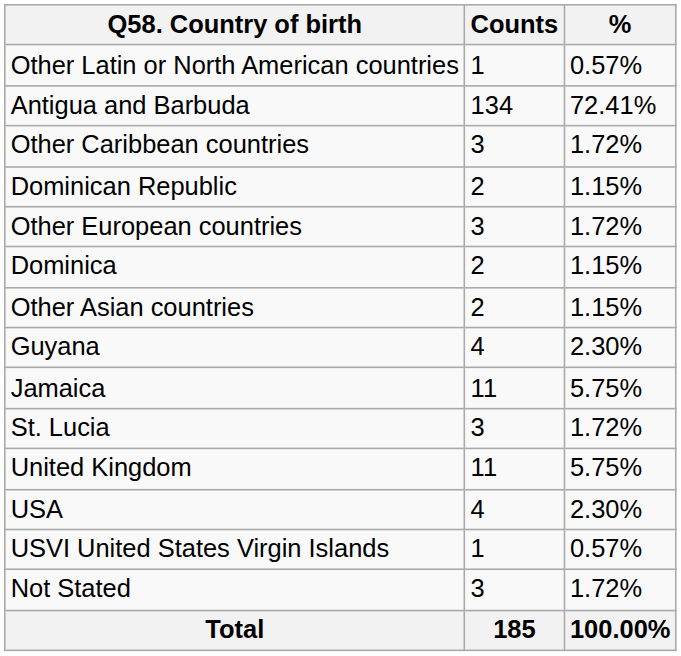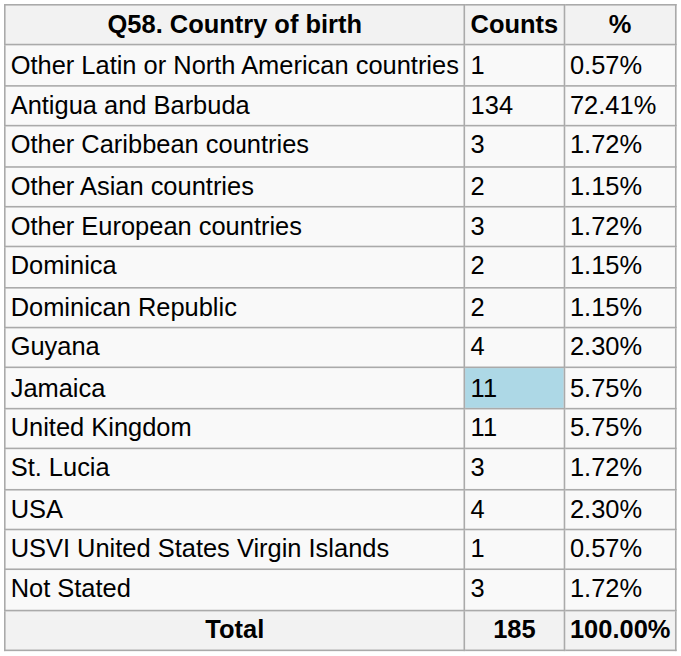rows swapped: Other Asian countries <-> Dominican Republic
Jamaica | Counts: no background -> lightblue background
rows swapped: St. Lucia <-> United Kingdom
